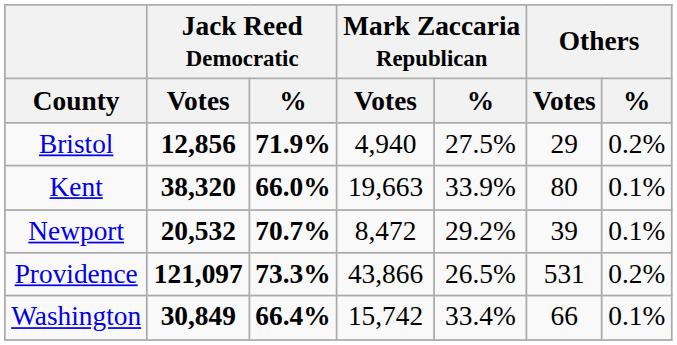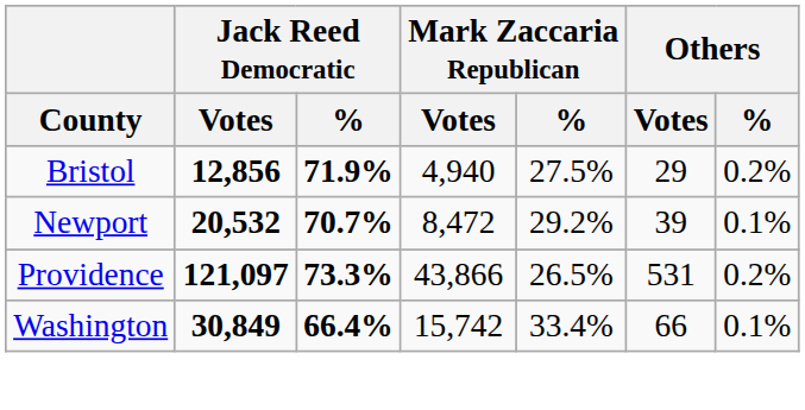- row: Kent | 38,320 | 66.0% | 19,663 | 33.9% | 80 | 0.1%
